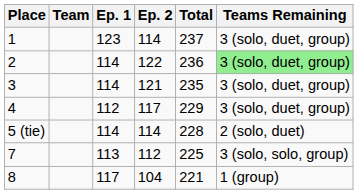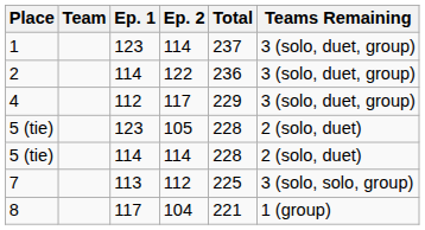2 | Teams Remaining: lightgreen background -> no background
- row: 3 | 114 | 121 | 235 | 3 (solo, duet, group)
+ row: 5 (tie) | 123 | 105 | 228 | 2 (solo, duet)
